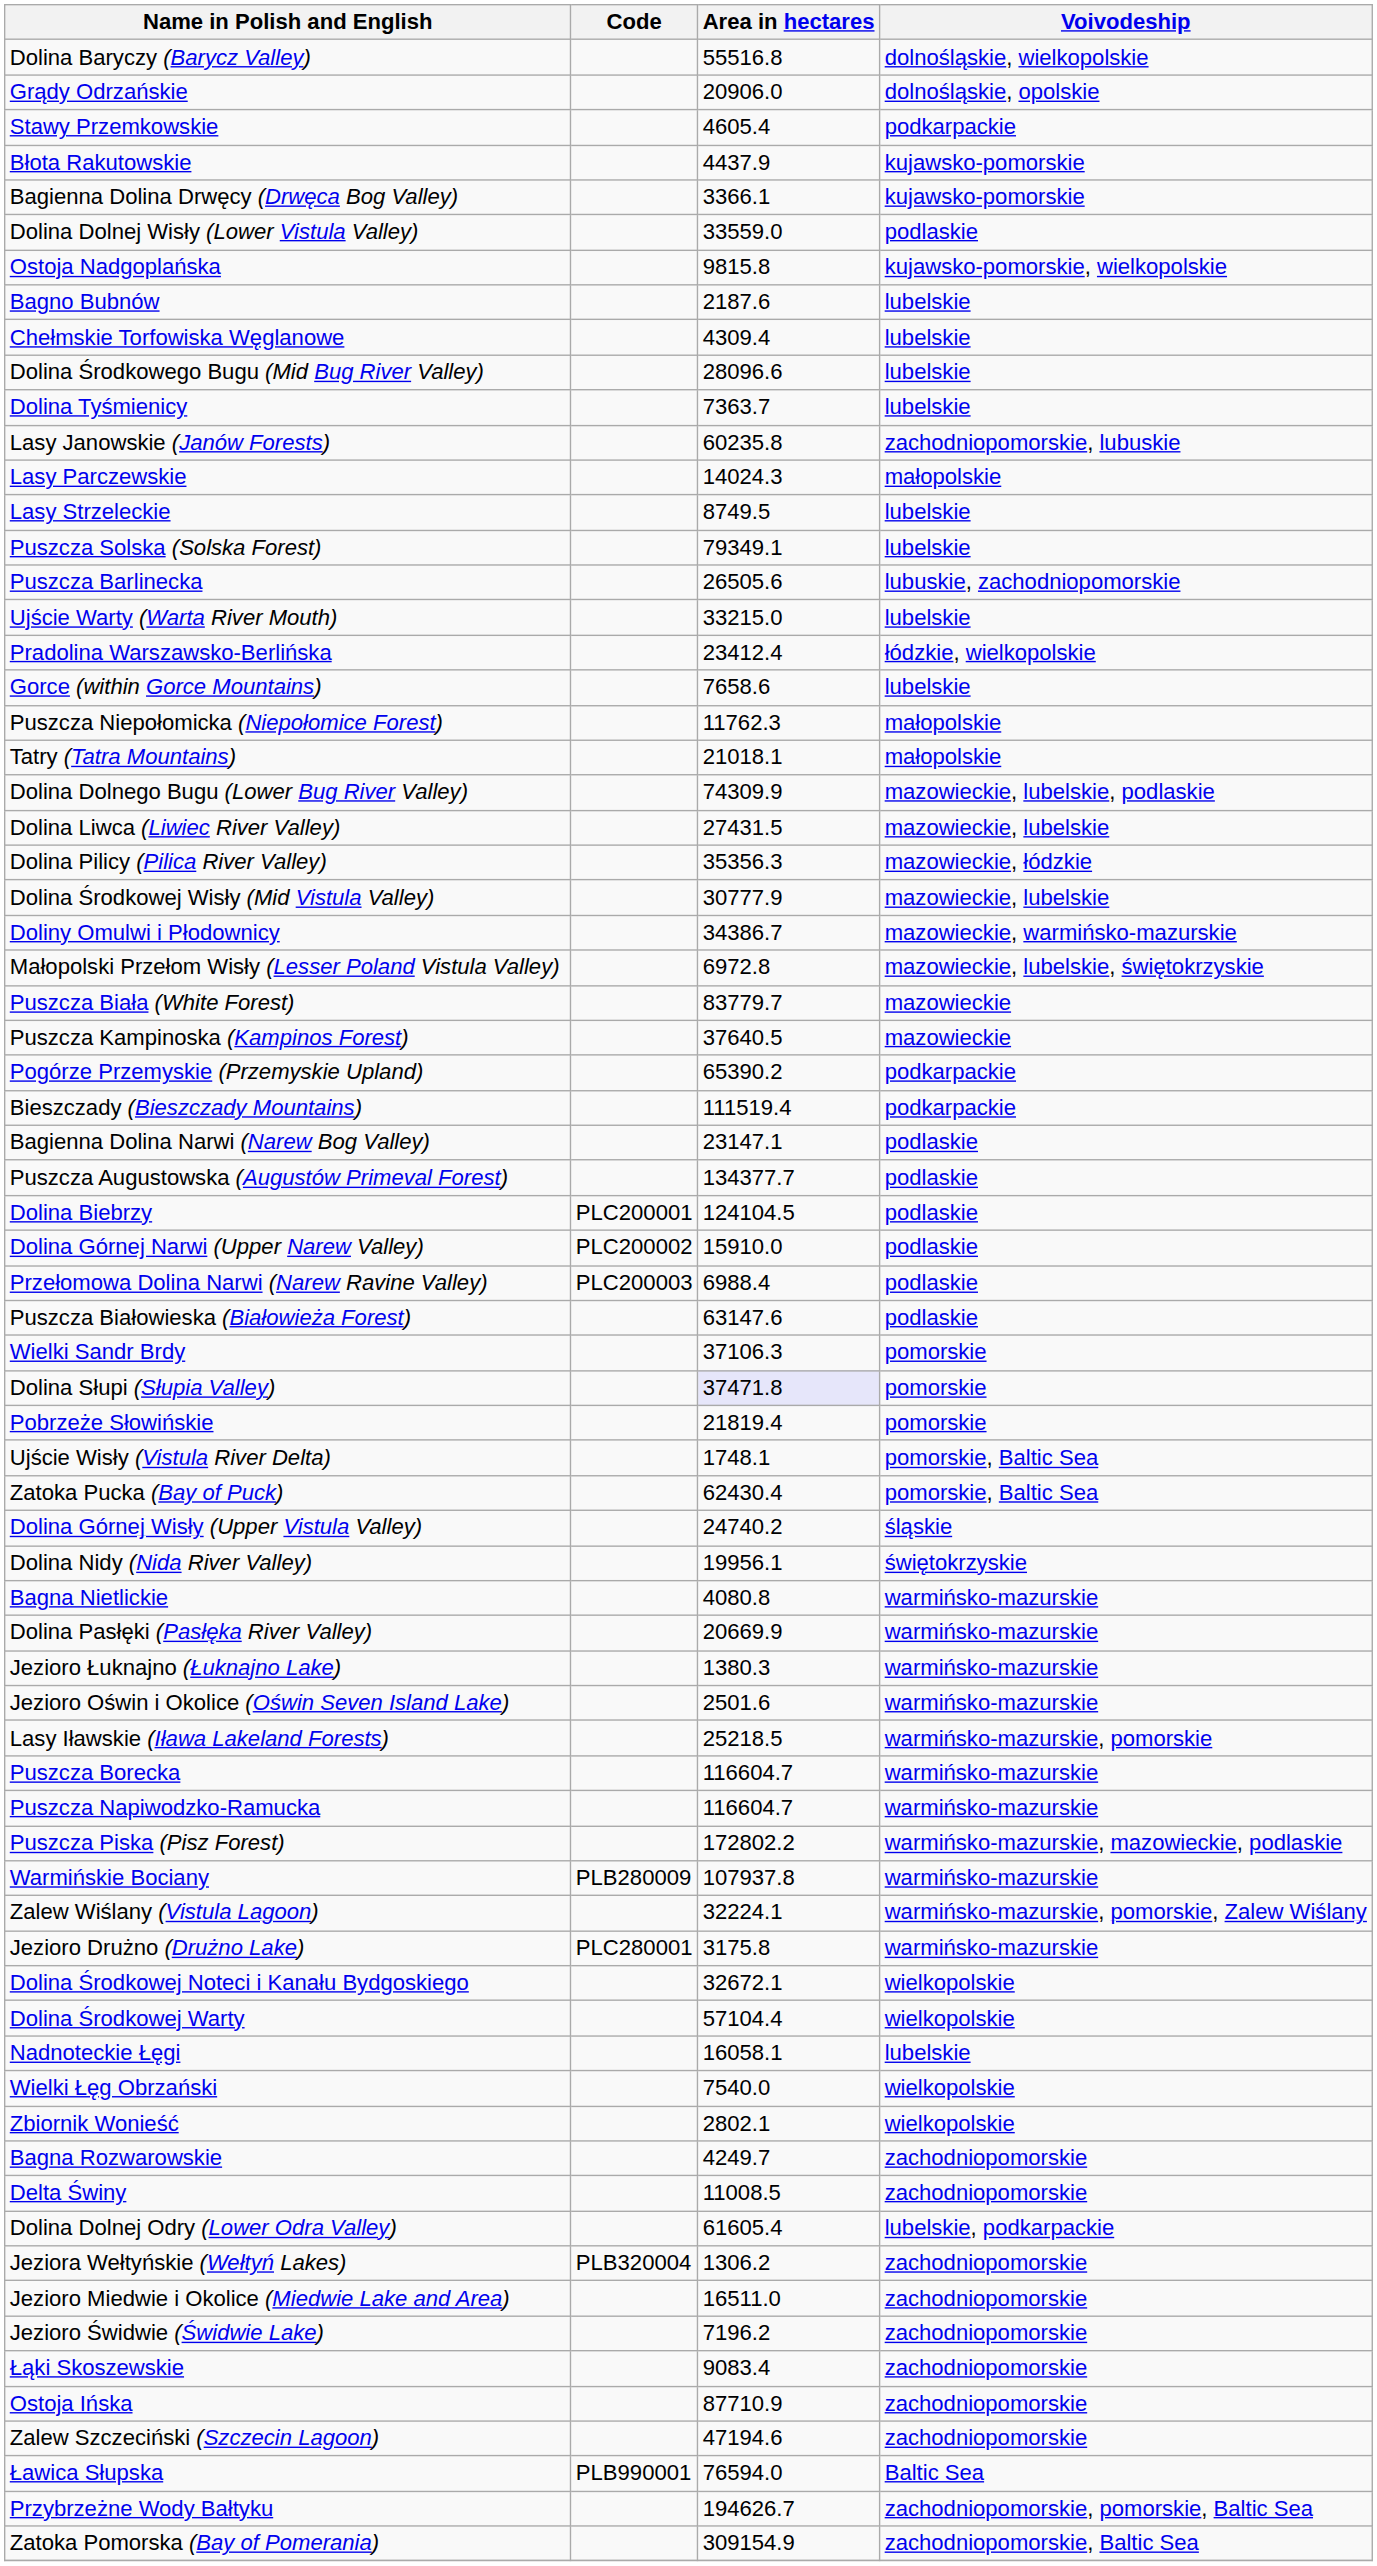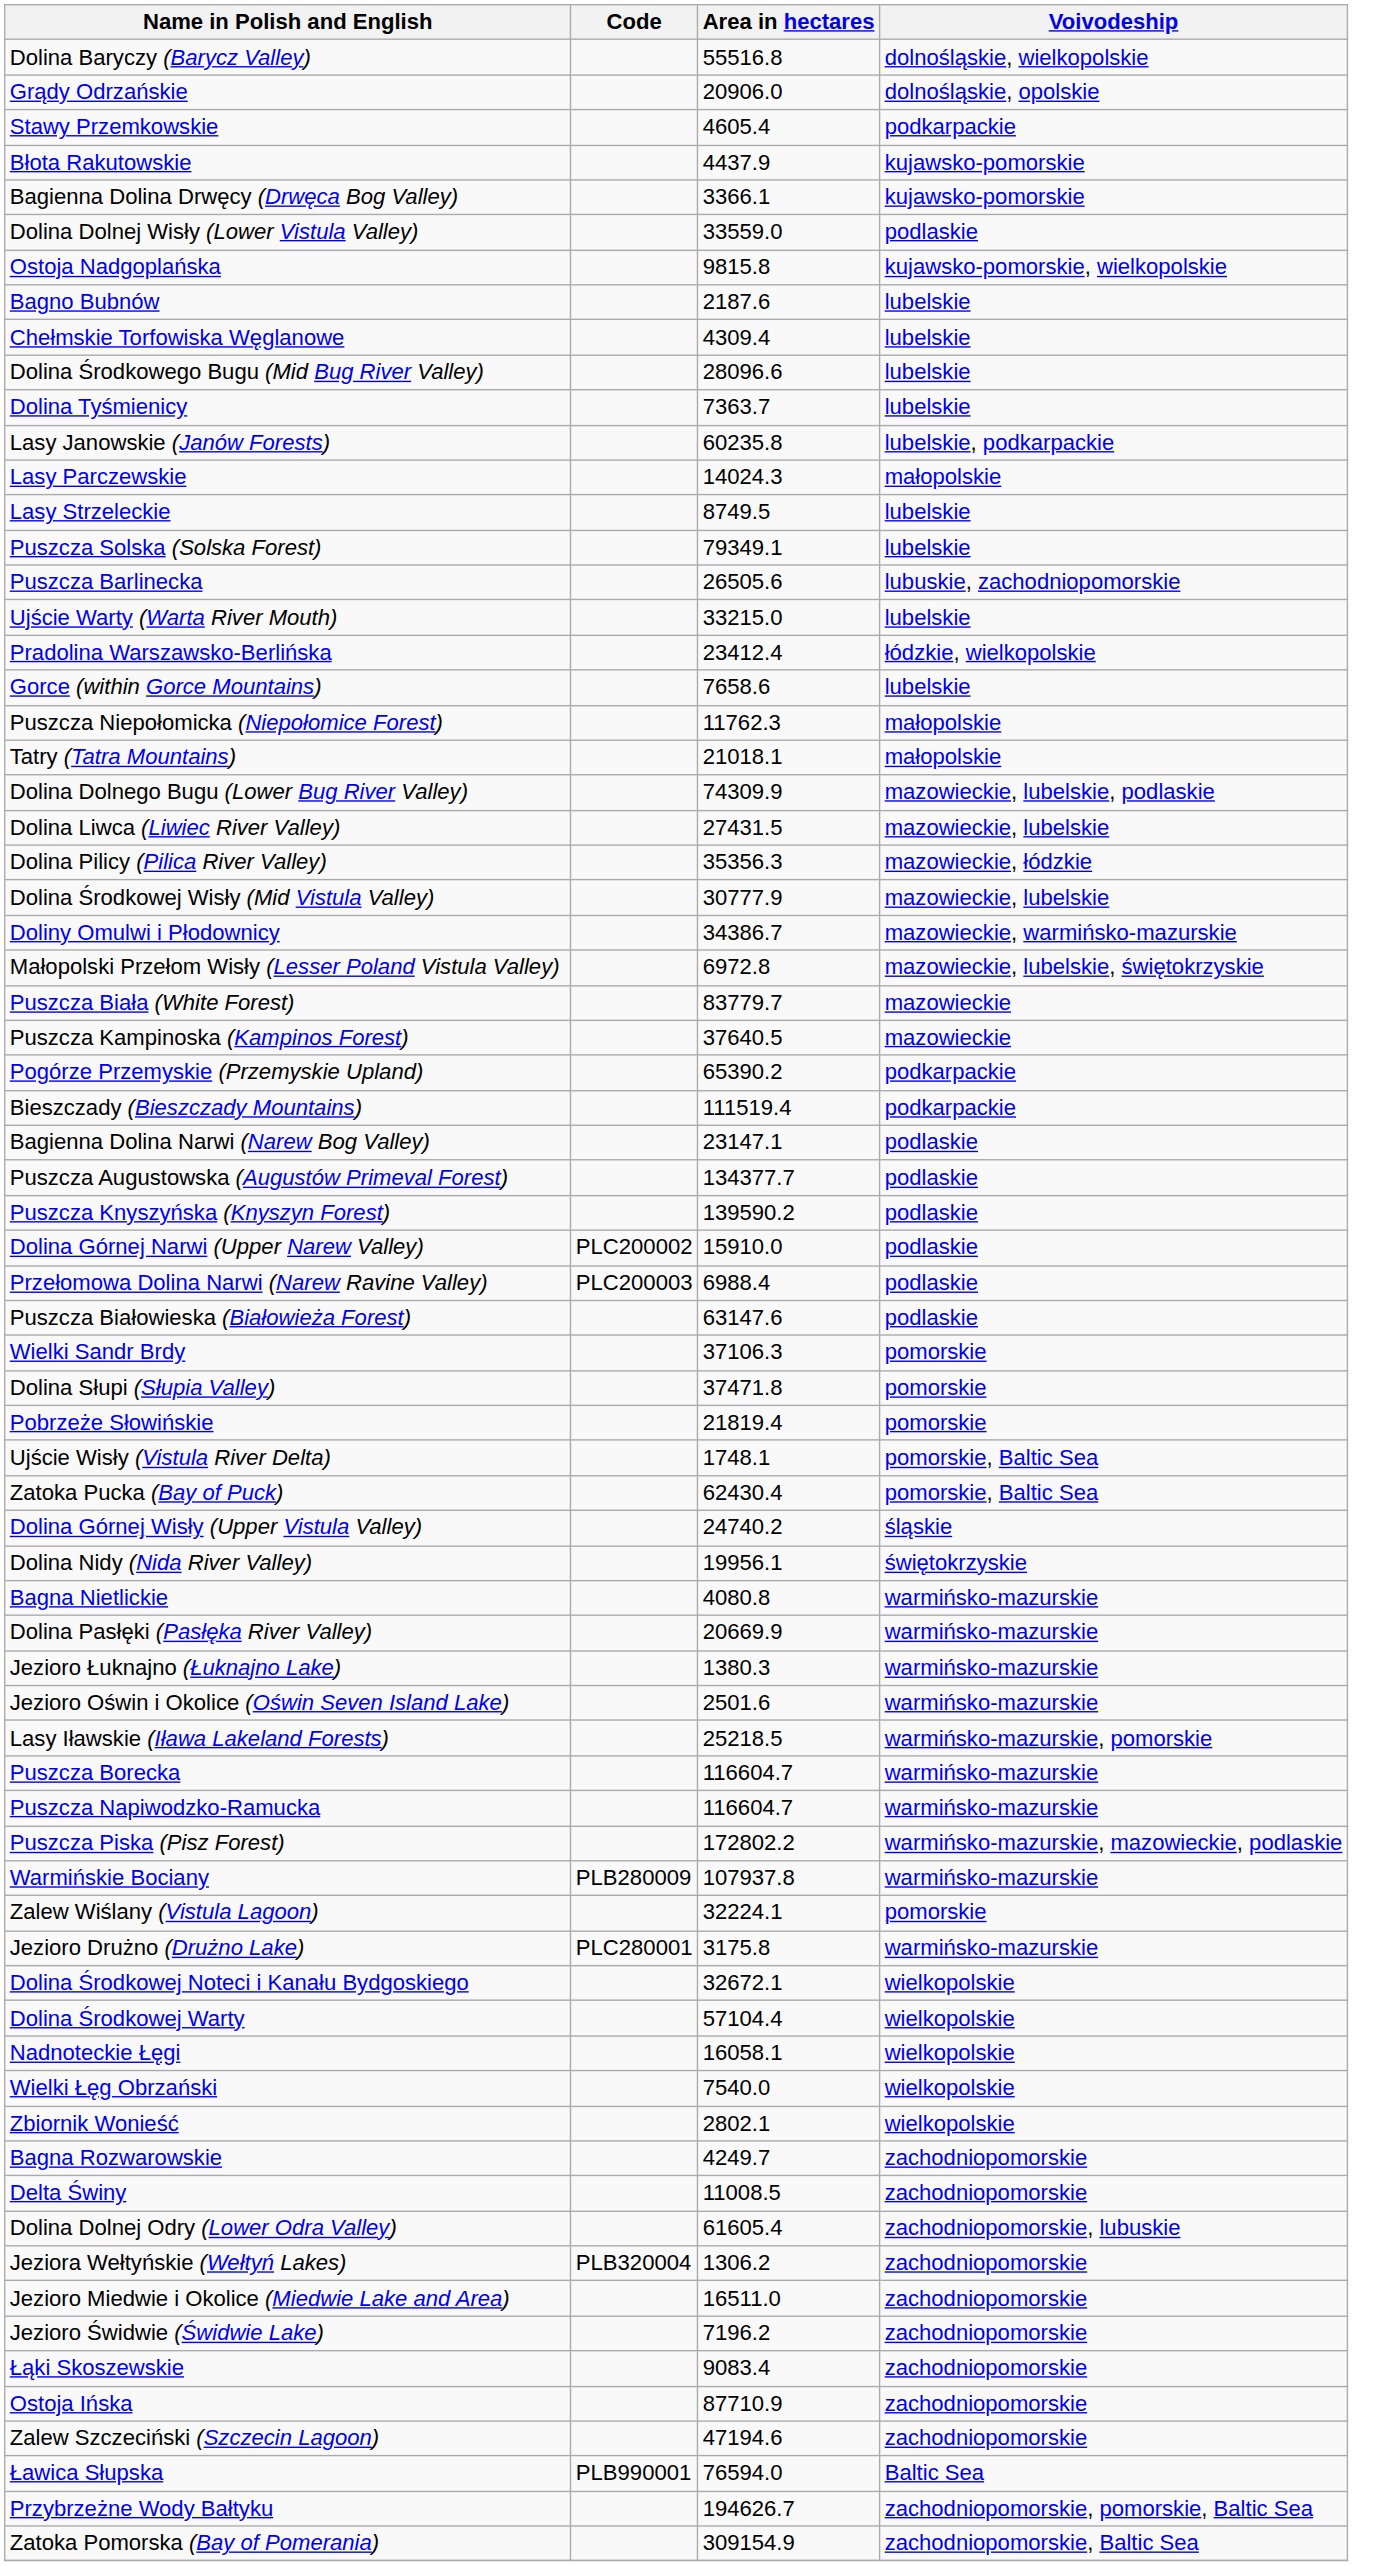Lasy Janowskie (Janów Forests) | Voivodeship: zachodniopomorskie, lubuskie -> lubelskie, podkarpackie
+ row: Puszcza Knyszyńska (Knyszyn Forest) | 139590.2 | podlaskie
- row: Dolina Biebrzy | PLC200001 | 124104.5 | podlaskie
Dolina Słupi (Słupia Valley) | Area in hectares: lavender background -> no background
Zalew Wiślany (Vistula Lagoon) | Voivodeship: warmińsko-mazurskie, pomorskie, Zalew Wiślany -> pomorskie
Nadnoteckie Łęgi | Voivodeship: lubelskie -> wielkopolskie
Dolina Dolnej Odry (Lower Odra Valley) | Voivodeship: lubelskie, podkarpackie -> zachodniopomorskie, lubuskie
